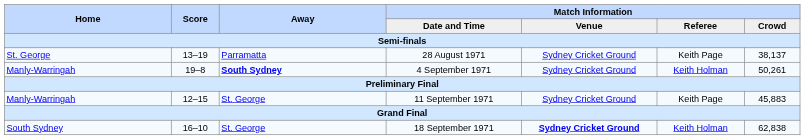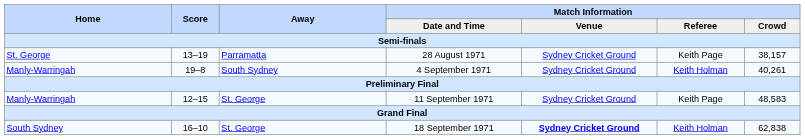28 August 1971 | Match Information / Crowd: 38,137 -> 38,157
4 September 1971 | Away: bold -> normal
4 September 1971 | Match Information / Crowd: 50,261 -> 40,261
11 September 1971 | Match Information / Crowd: 45,883 -> 48,583
